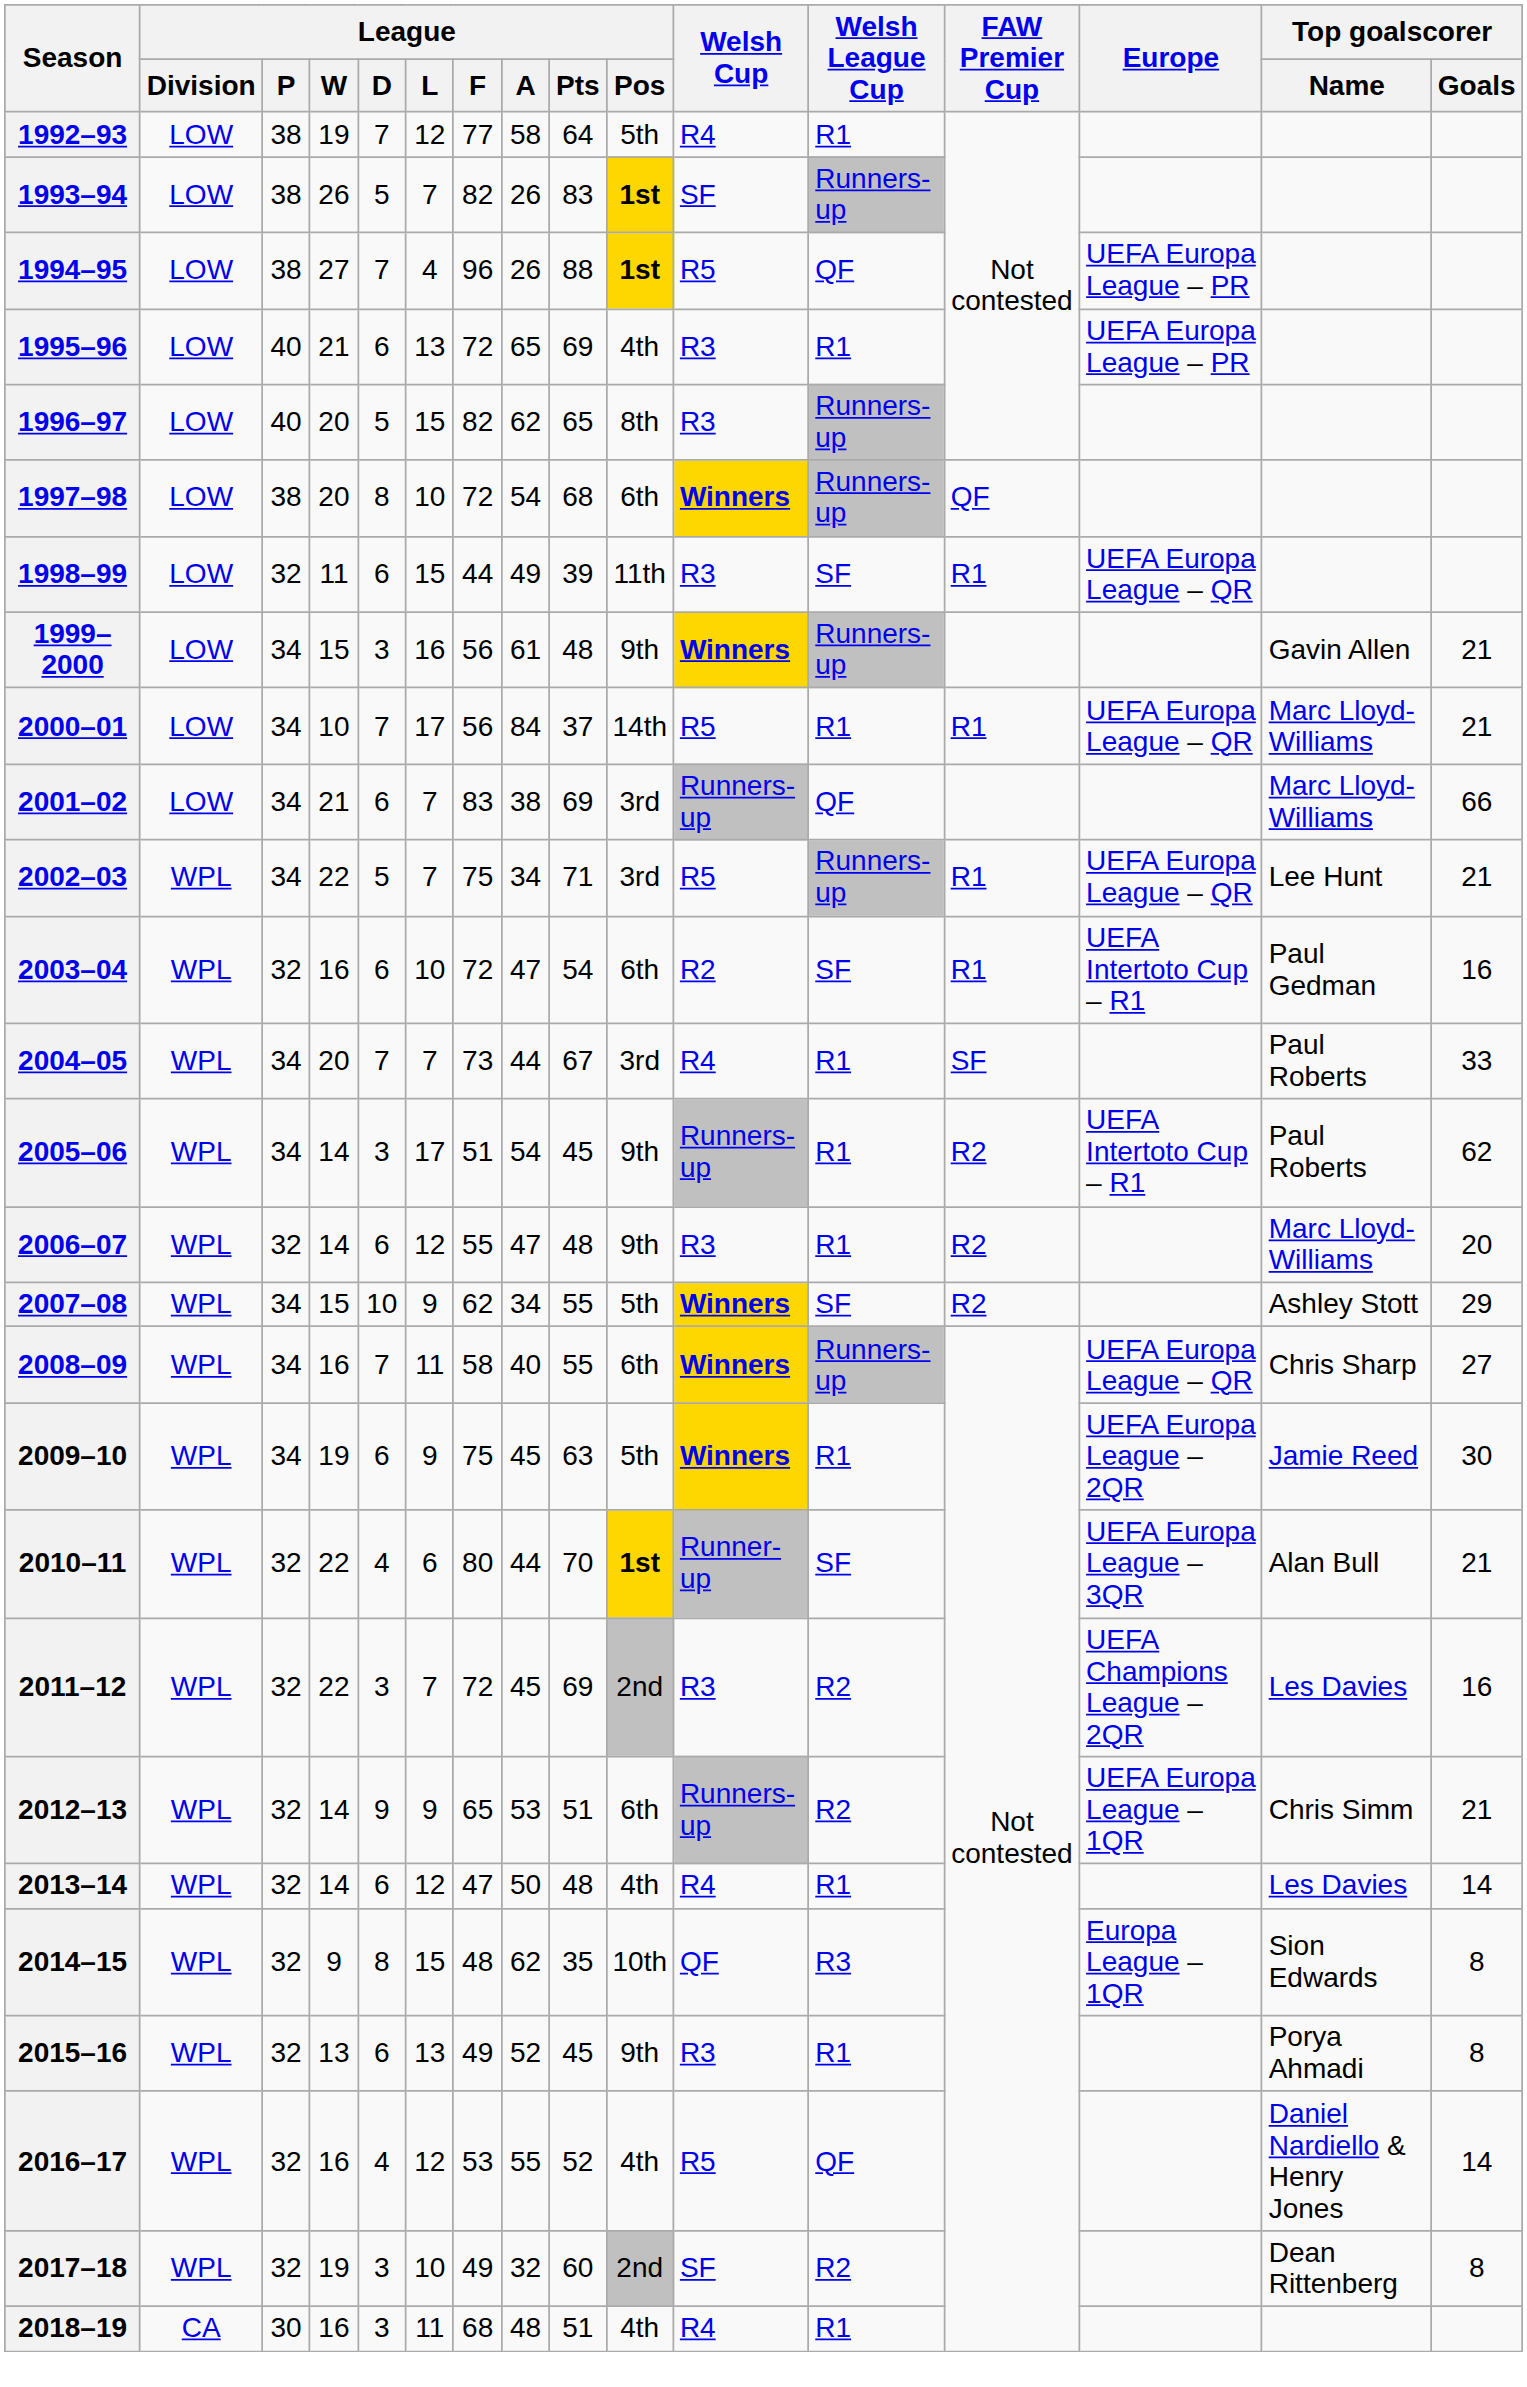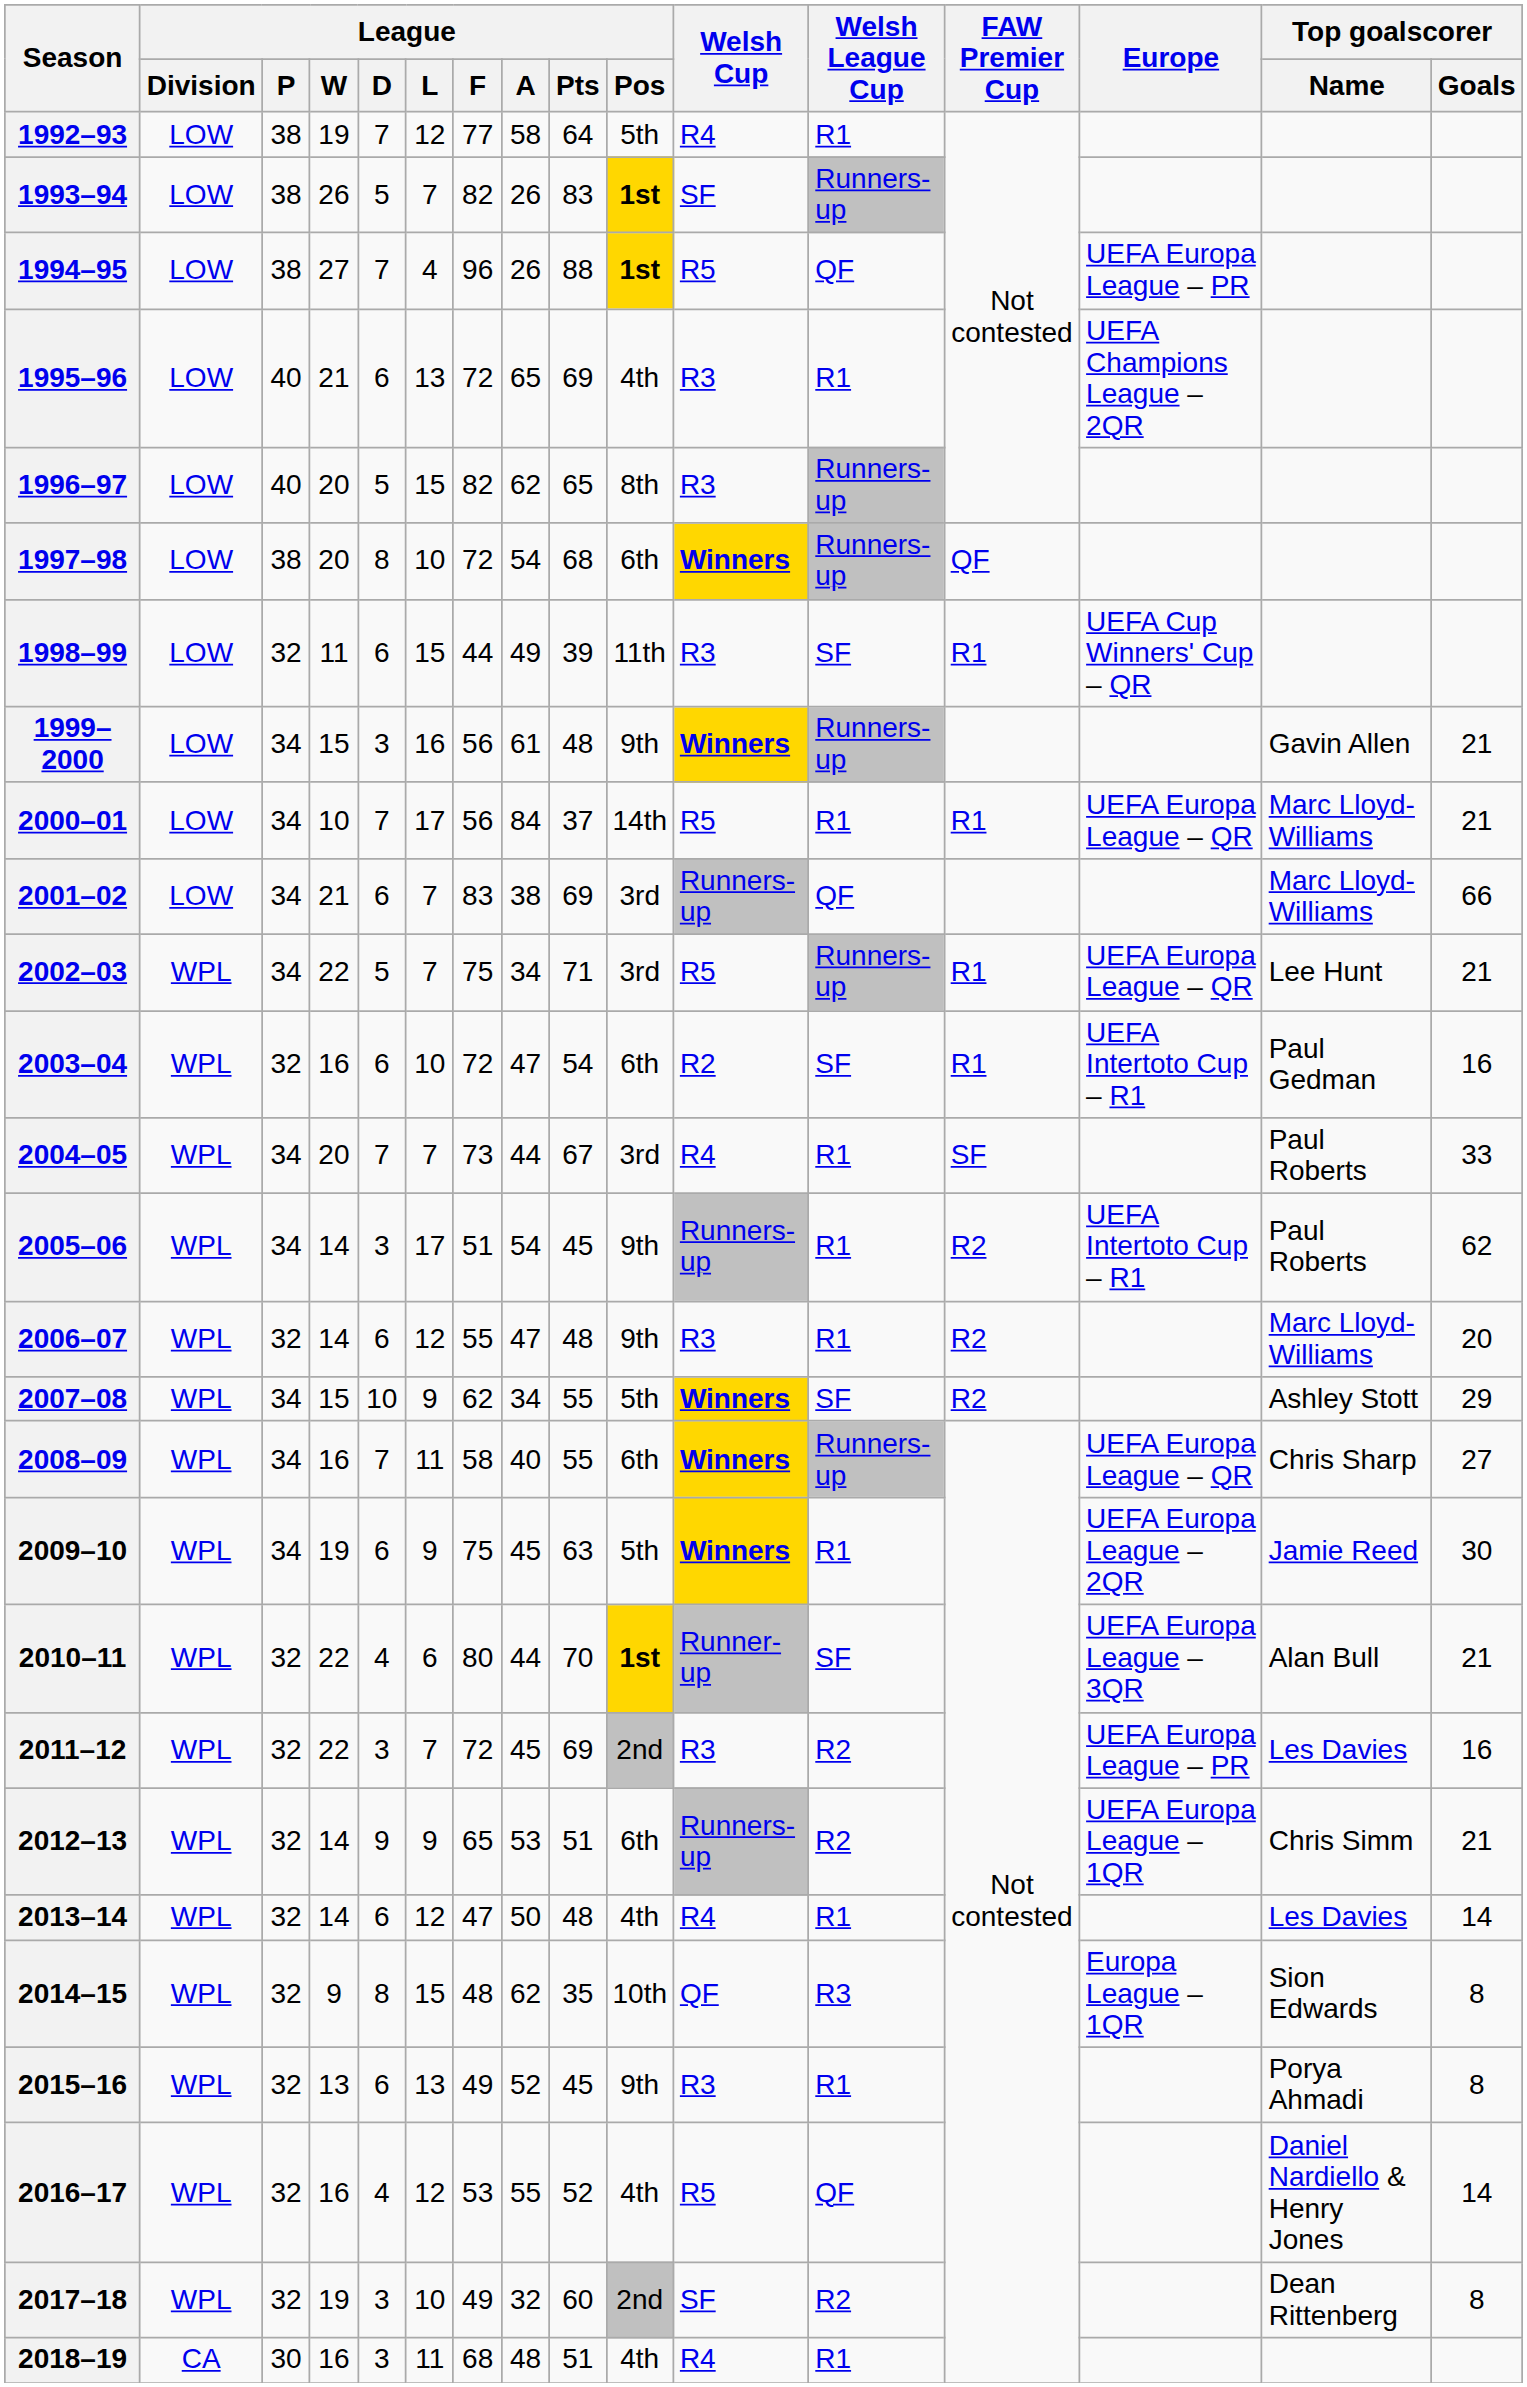1995–96 | Europe: UEFA Europa League – PR -> UEFA Champions League – 2QR
1998–99 | Europe: UEFA Europa League – QR -> UEFA Cup Winners' Cup – QR
2011–12 | Europe: UEFA Champions League – 2QR -> UEFA Europa League – PR
